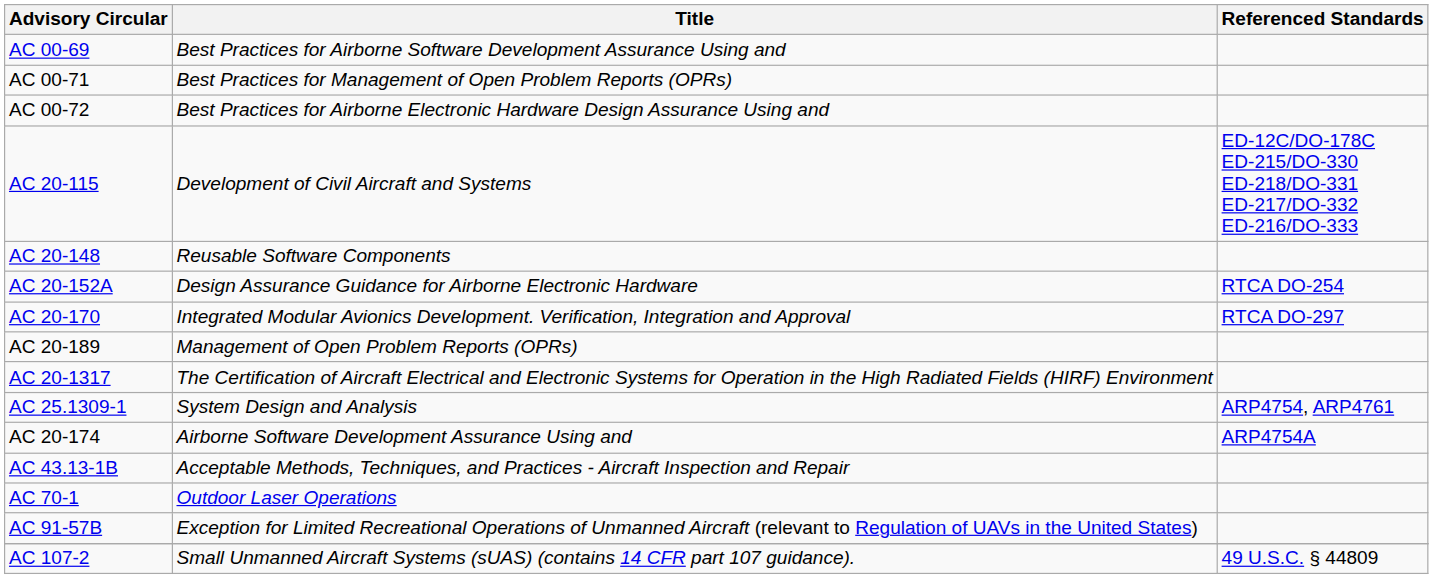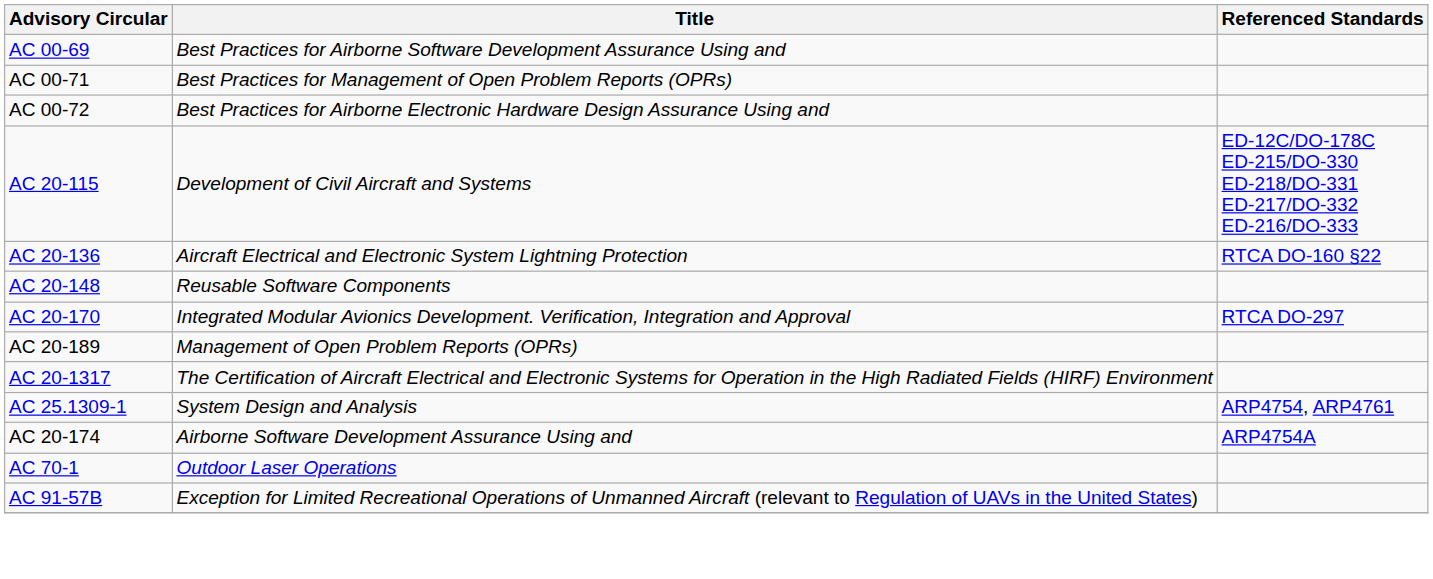+ row: AC 20-136 | Aircraft Electrical and Electronic System Lightning Protection | RTCA DO-160 §22
- row: AC 20-152A | Design Assurance Guidance for Airborne Electronic Hardware | RTCA DO-254
- row: AC 43.13-1B | Acceptable Methods, Techniques, and Practices - Aircraft Inspection and Repair
- row: AC 107-2 | Small Unmanned Aircraft Systems (sUAS) (contains 14 CFR part 107 guidance). | 49 U.S.C. § 44809
